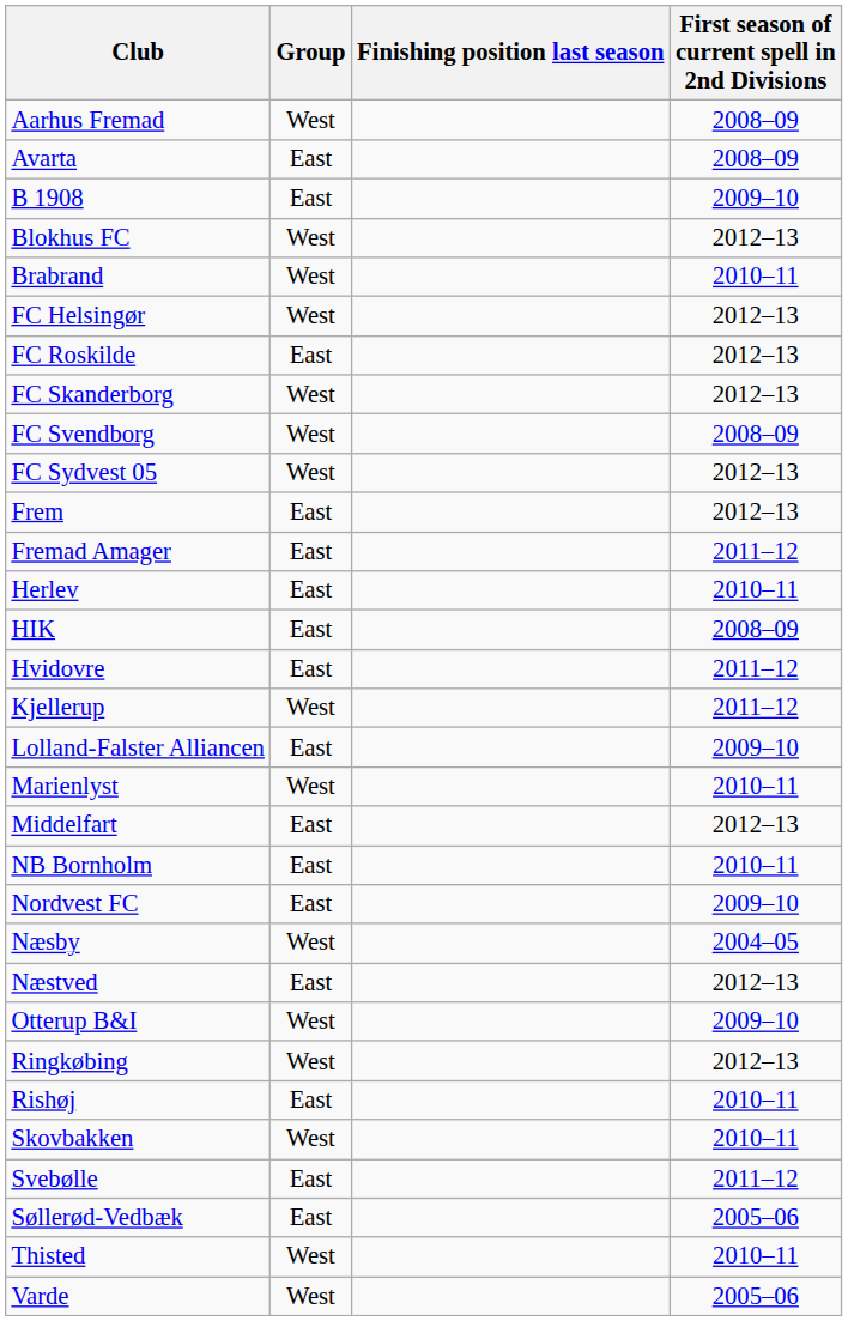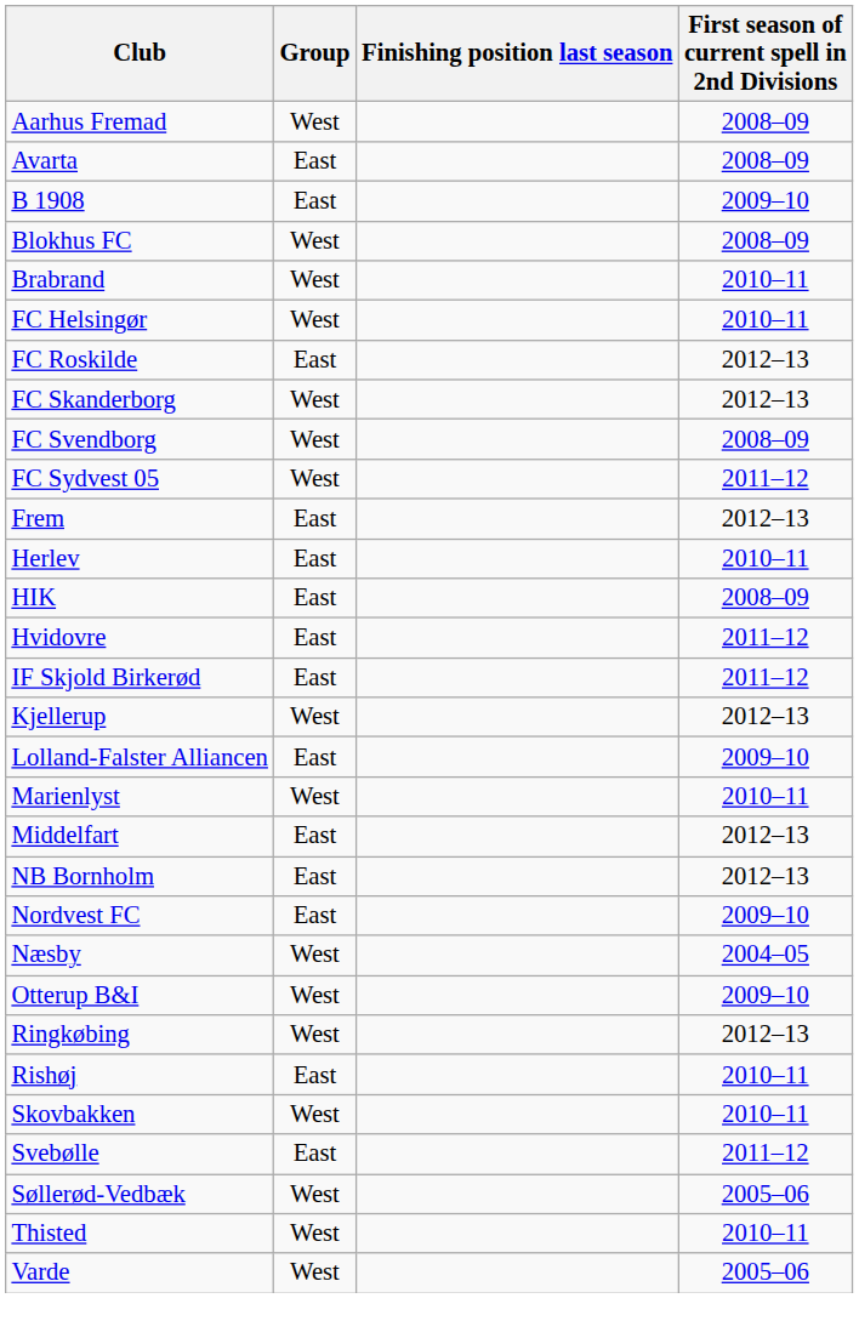Blokhus FC | First season of current spell in 2nd Divisions: 2012–13 -> 2008–09
FC Helsingør | First season of current spell in 2nd Divisions: 2012–13 -> 2010–11
FC Sydvest 05 | First season of current spell in 2nd Divisions: 2012–13 -> 2011–12
- row: Fremad Amager | East | 2011–12
+ row: IF Skjold Birkerød | East | 2011–12
Kjellerup | First season of current spell in 2nd Divisions: 2011–12 -> 2012–13
NB Bornholm | First season of current spell in 2nd Divisions: 2010–11 -> 2012–13
- row: Næstved | East | 2012–13
Søllerød-Vedbæk | Group: East -> West
